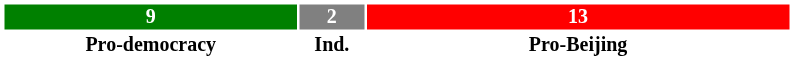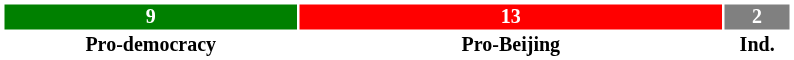columns swapped: 2 <-> 13
